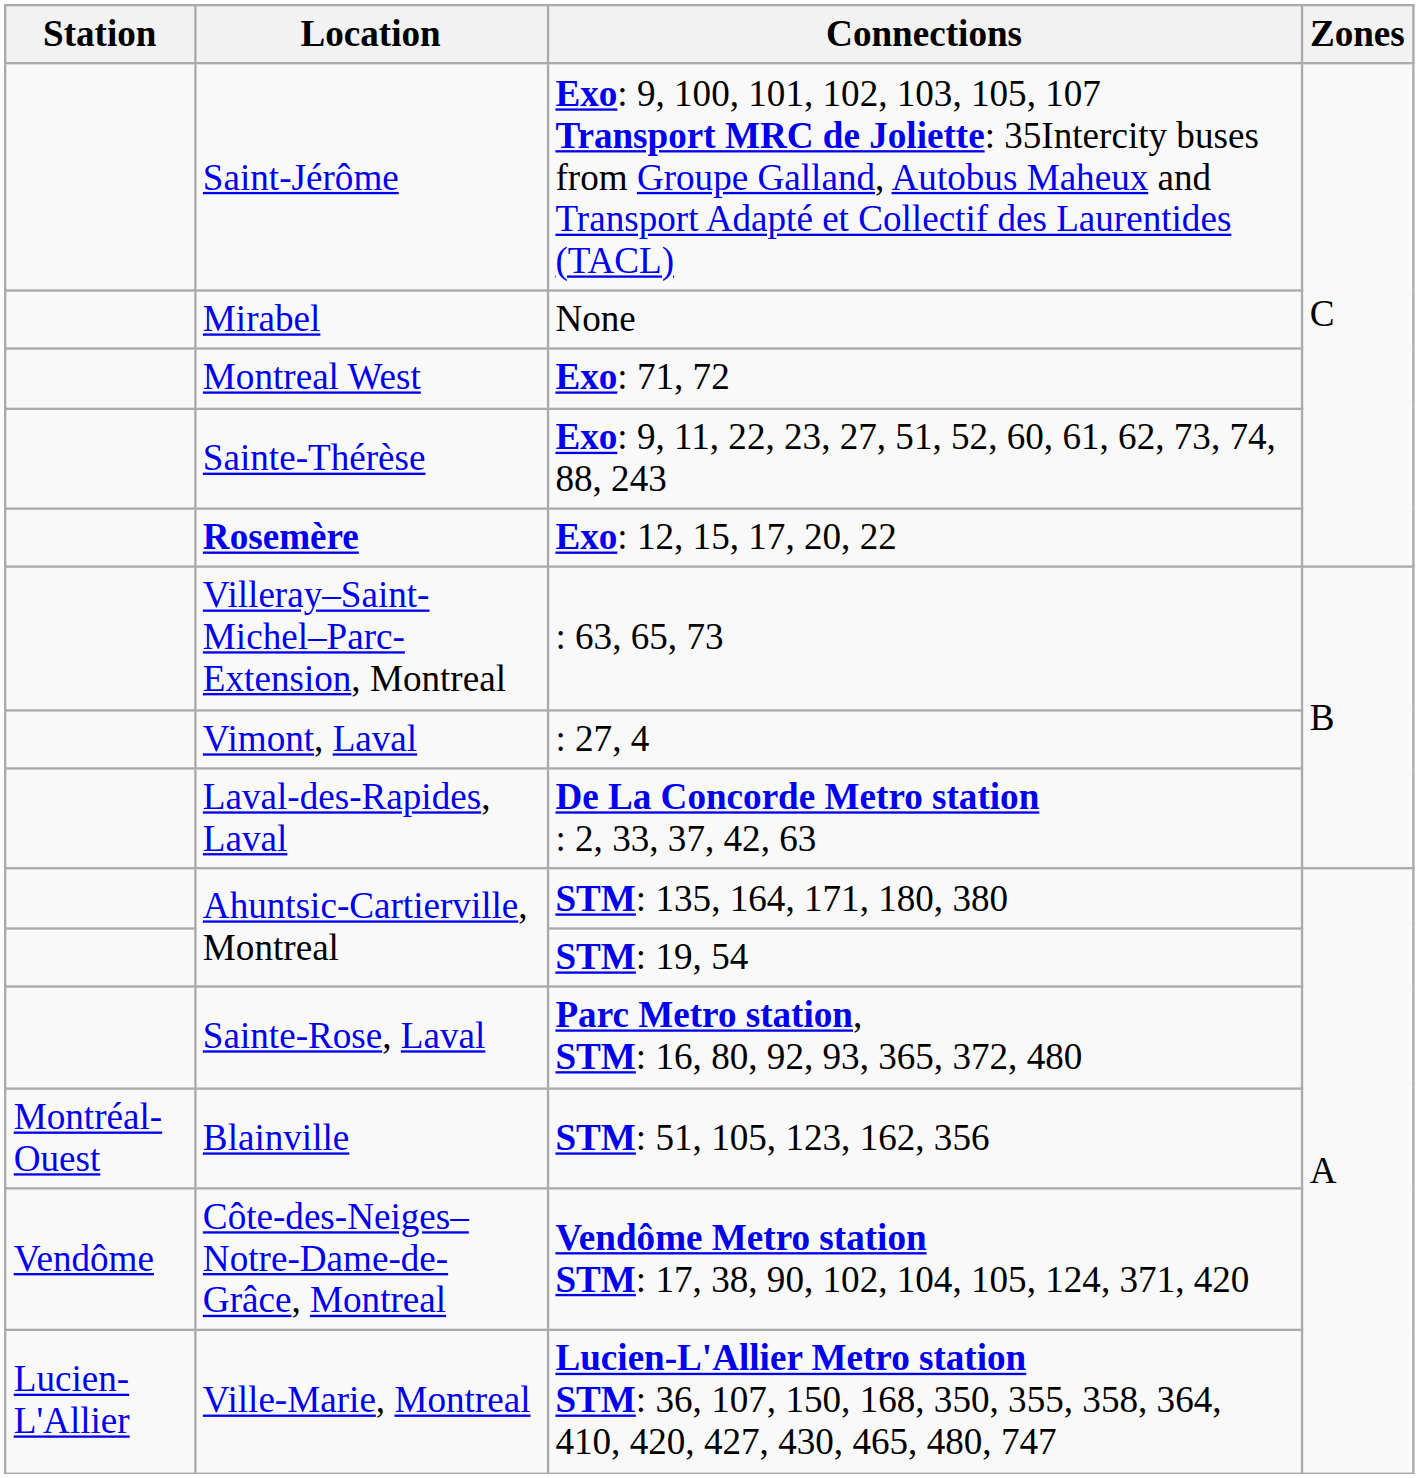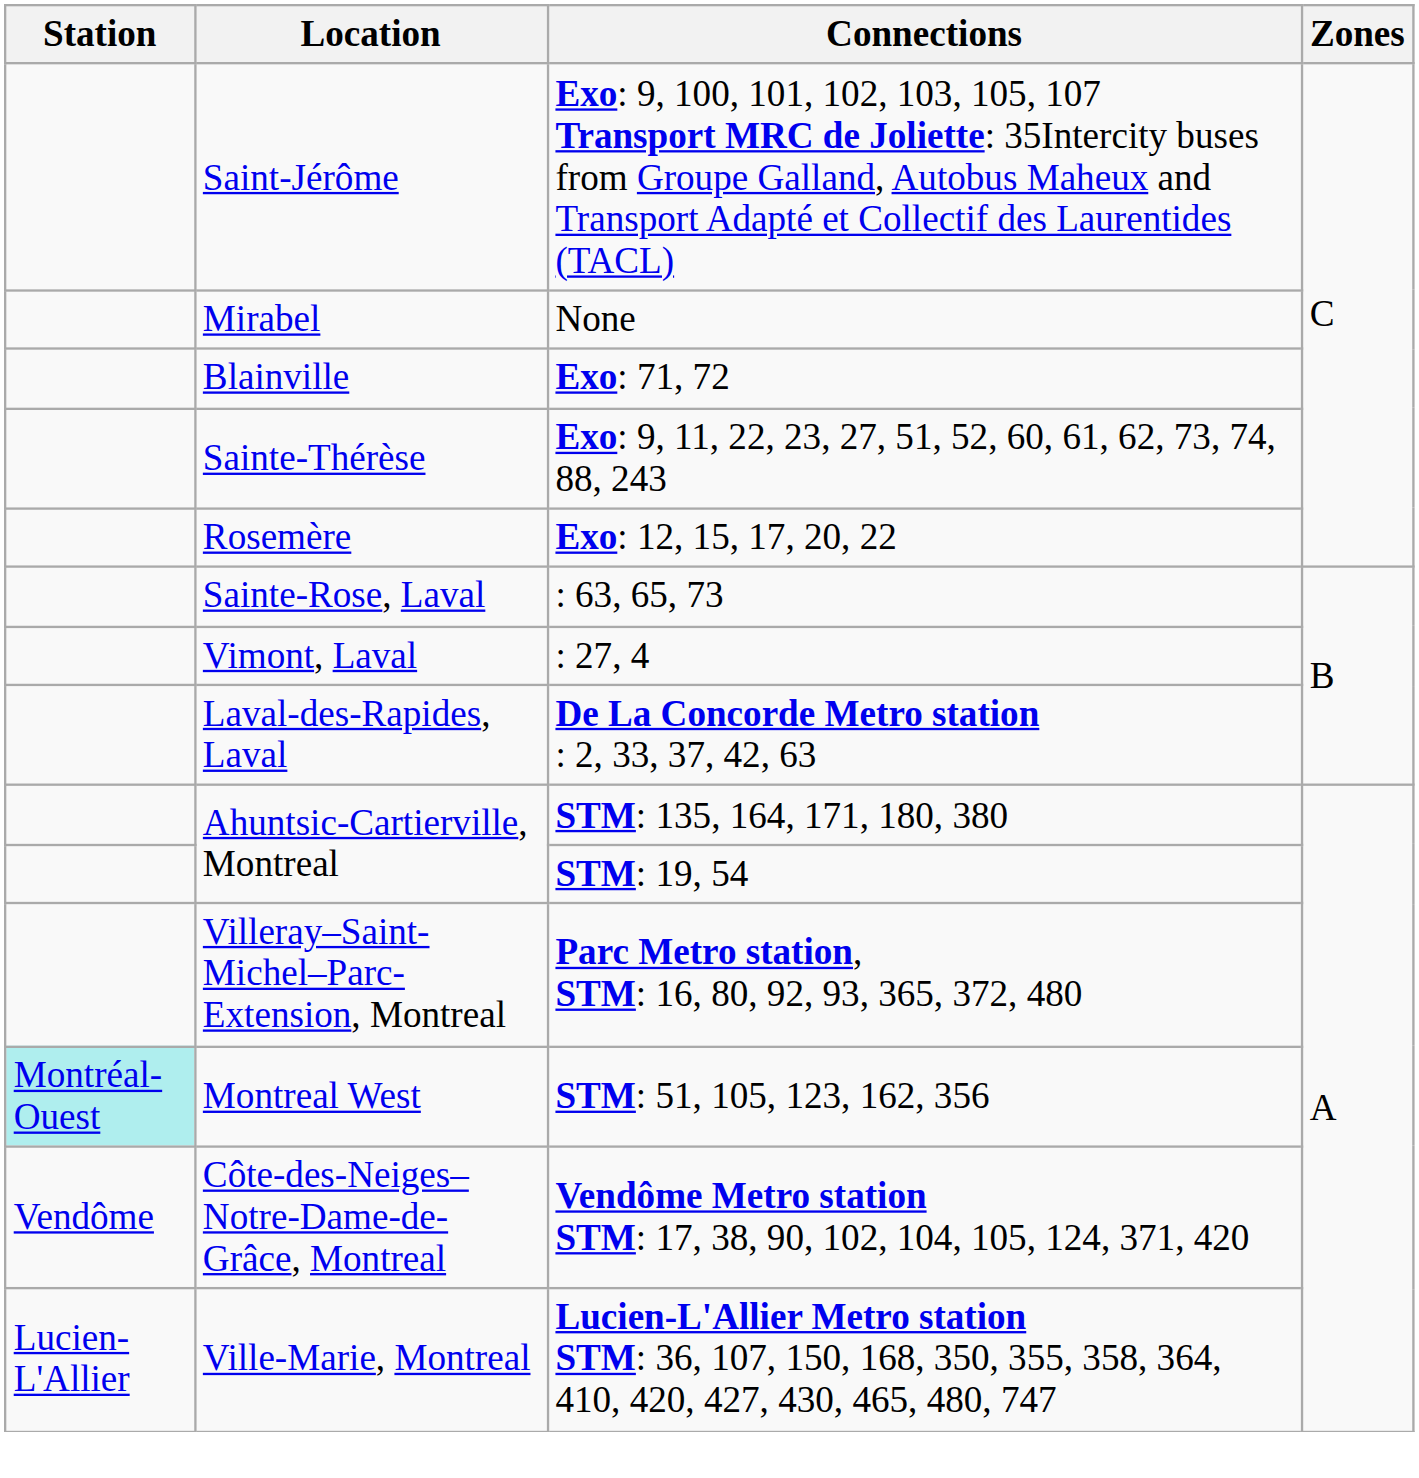Exo: 71, 72 | Location: Montreal West -> Blainville
Exo: 12, 15, 17, 20, 22 | Location: bold -> normal
: 63, 65, 73 | Location: Villeray–Saint-Michel–Parc-Extension, Montreal -> Sainte-Rose, Laval
Parc Metro station, STM: 16, 80, 92, 93, 365, 372, 480 | Location: Sainte-Rose, Laval -> Villeray–Saint-Michel–Parc-Extension, Montreal
STM: 51, 105, 123, 162, 356 | Station: no background -> paleturquoise background
STM: 51, 105, 123, 162, 356 | Location: Blainville -> Montreal West
